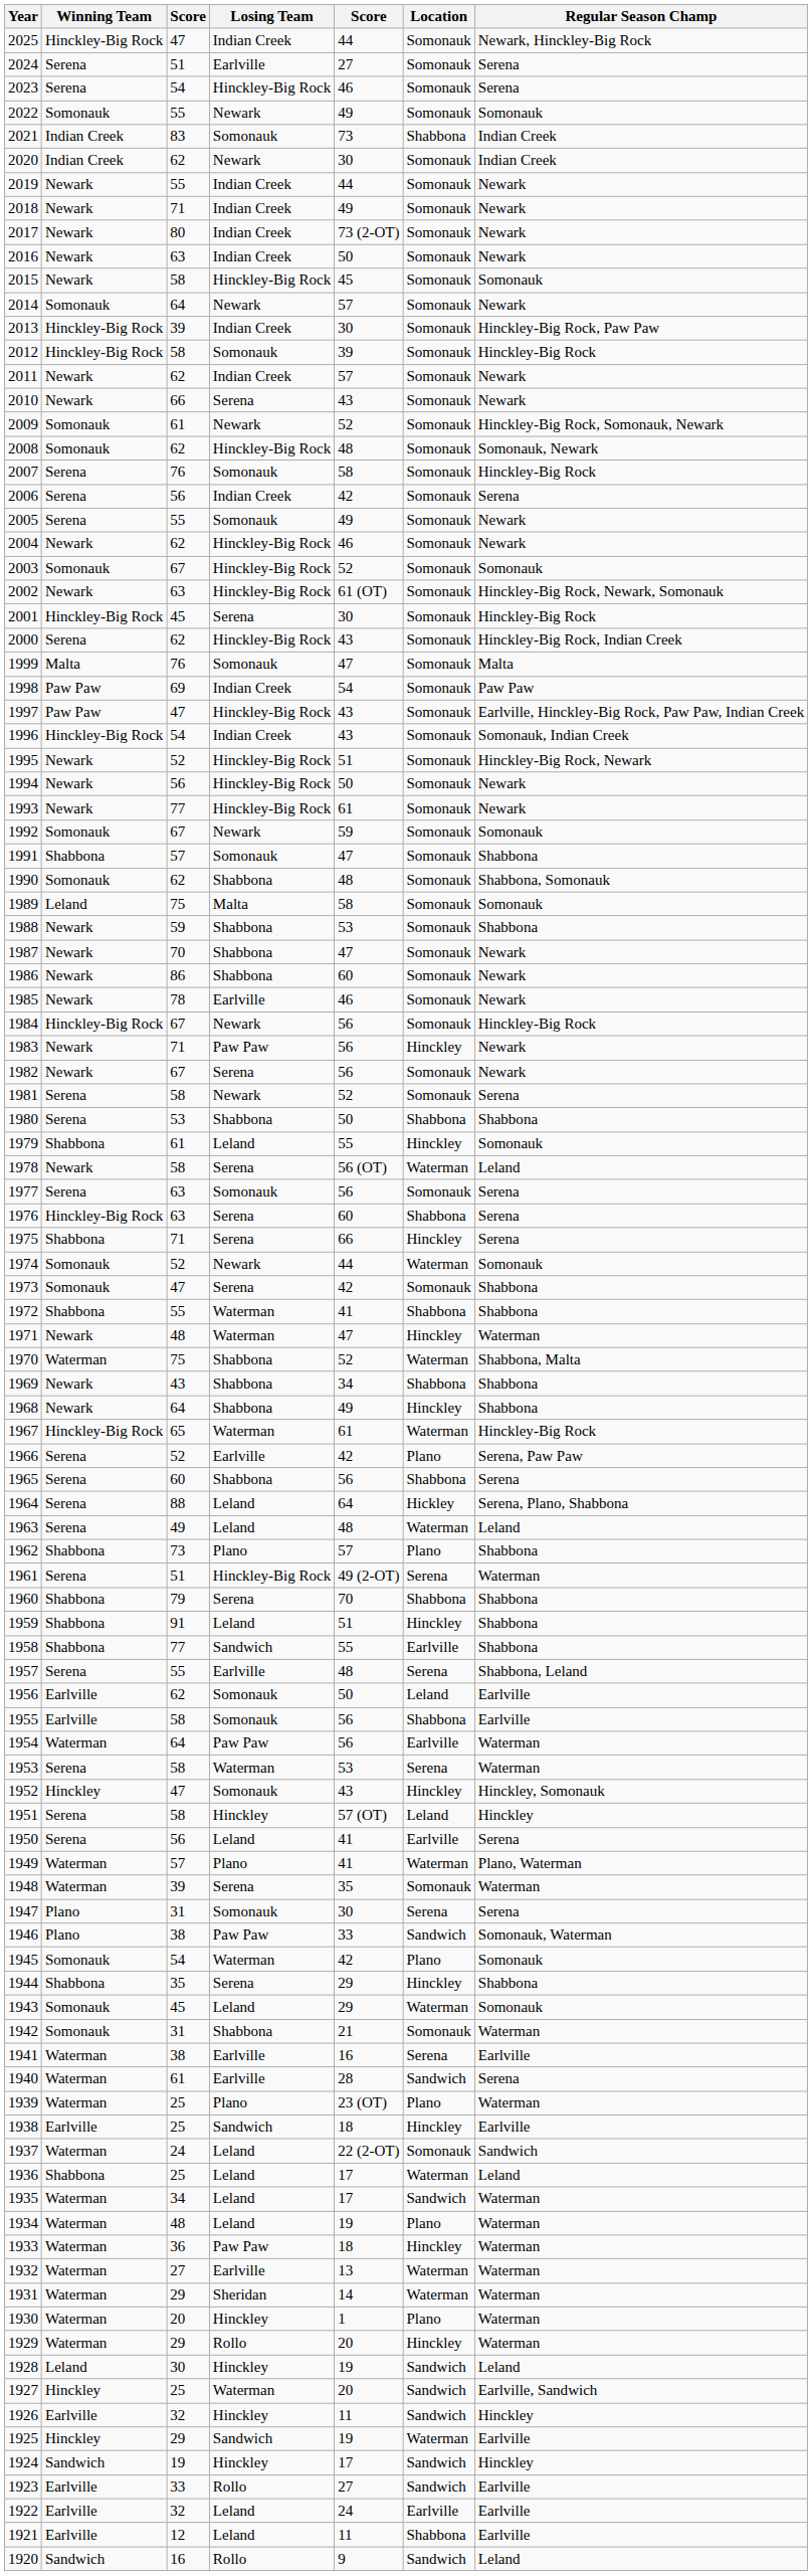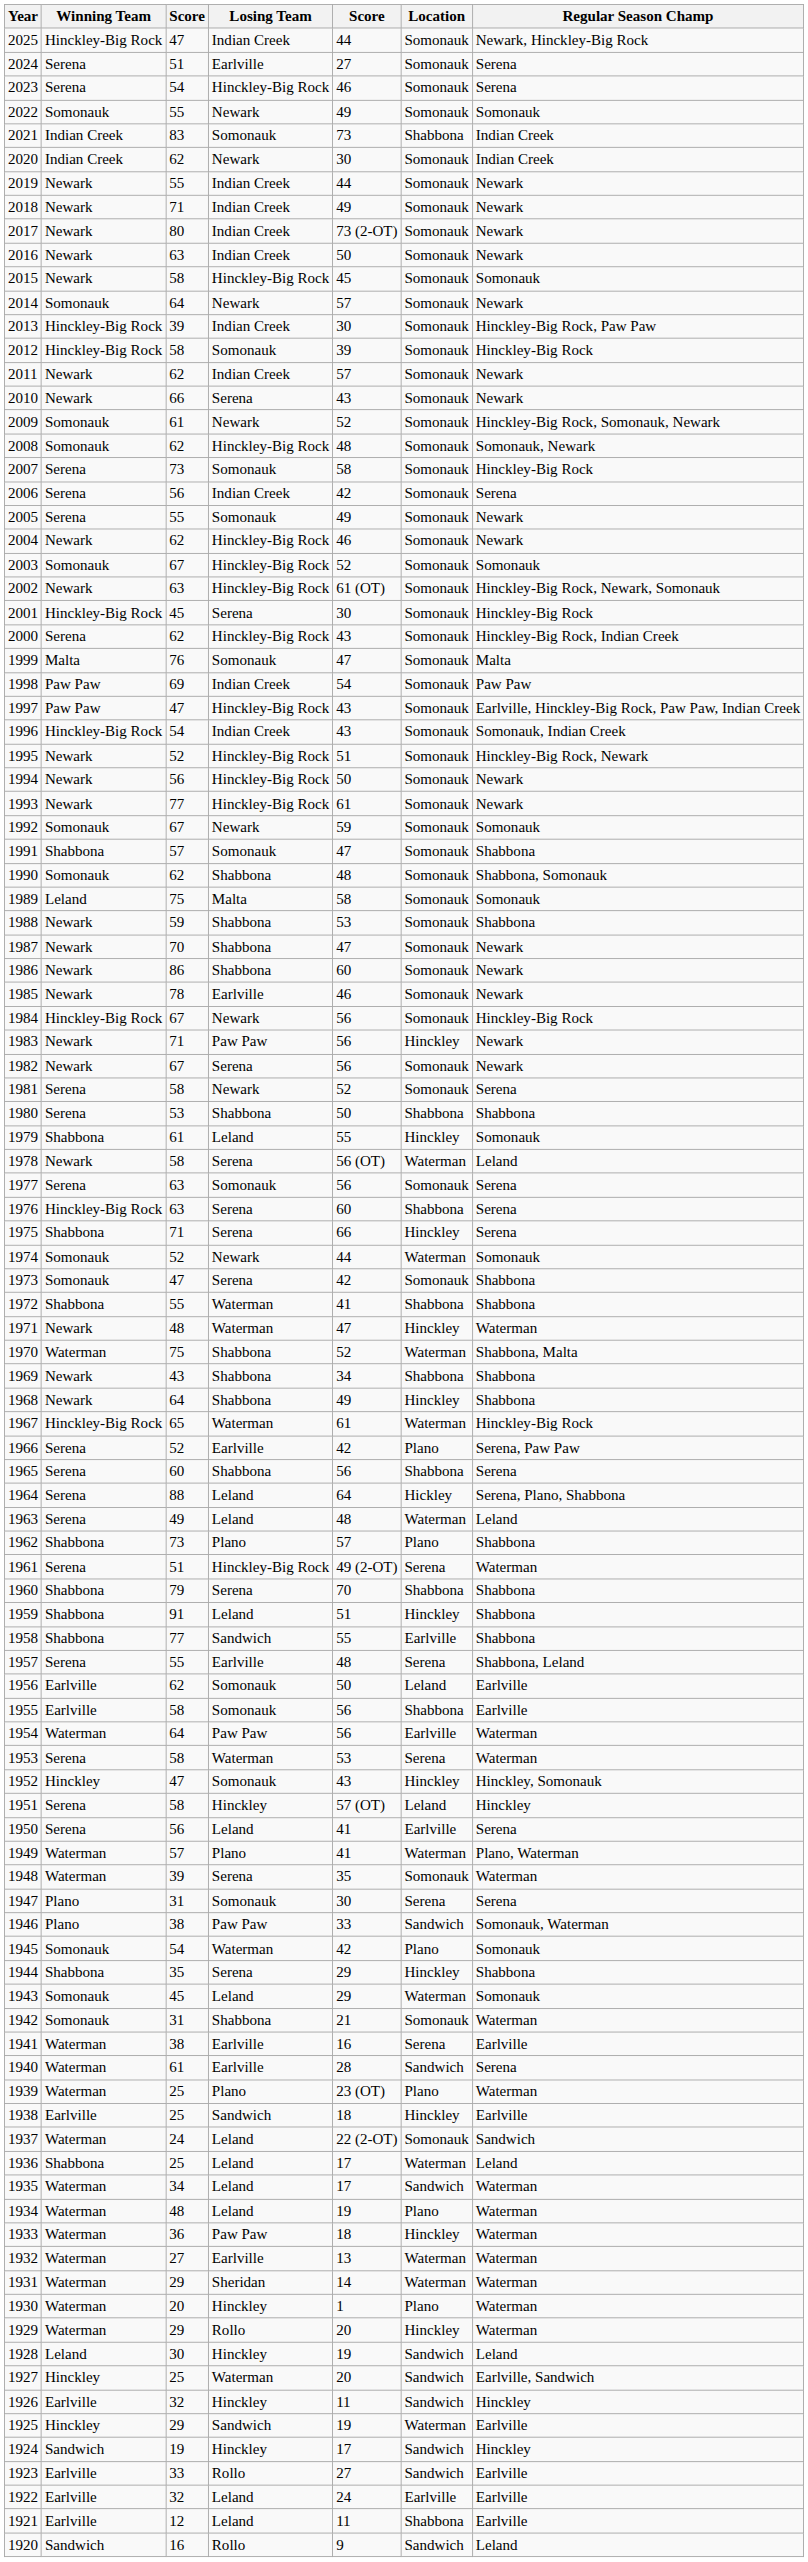2007 | column 3: 76 -> 73
